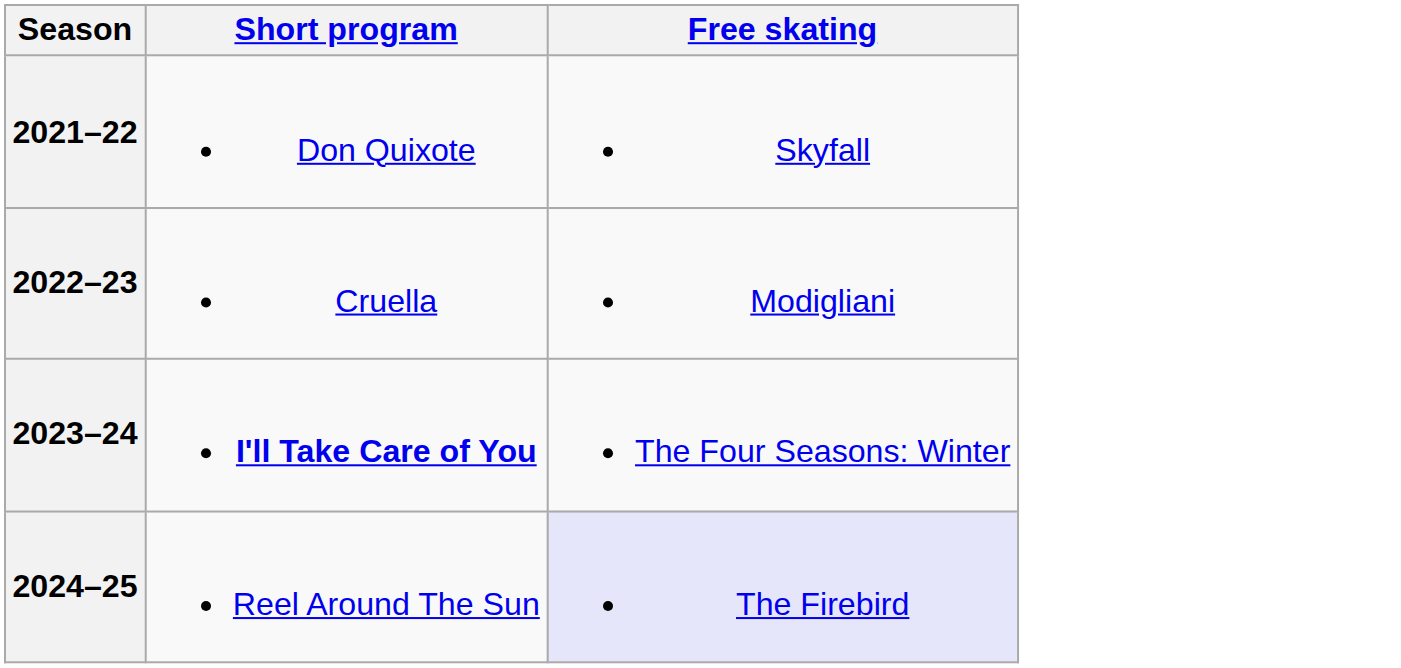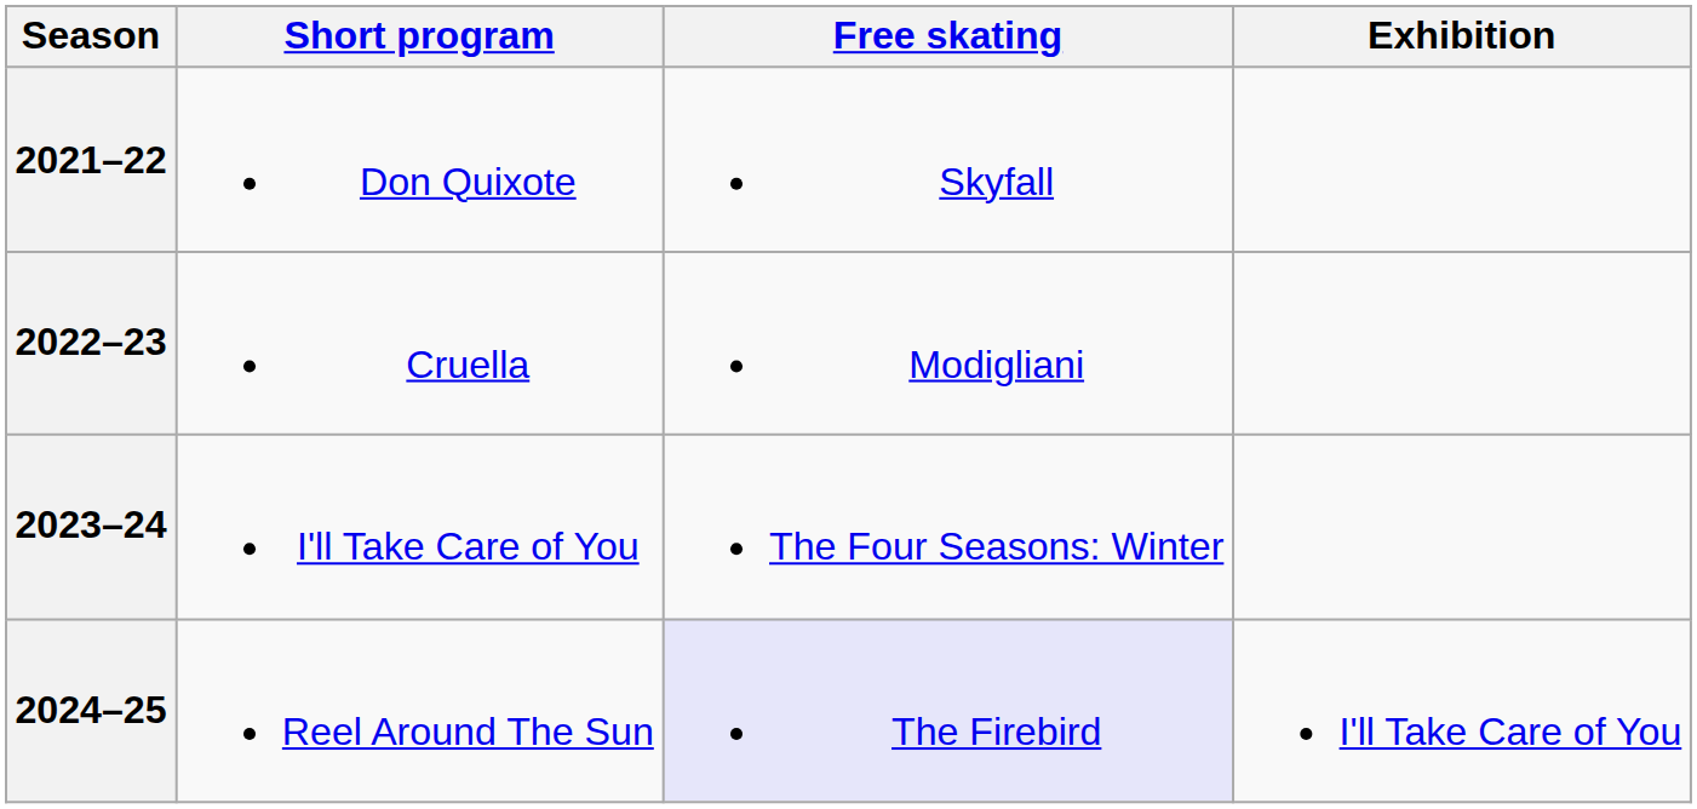+ column: Exhibition | I'll Take Care of You
2023–24 | Short program: bold -> normal
